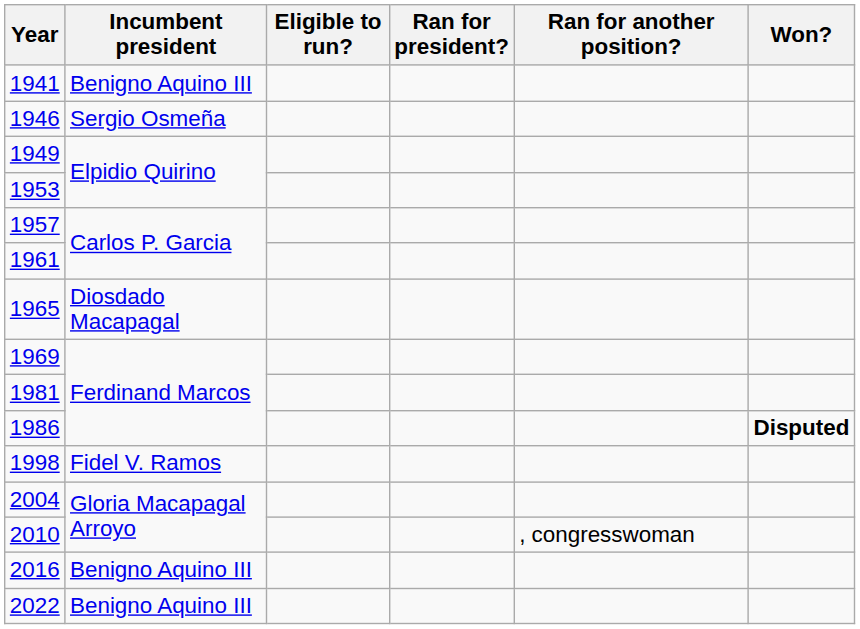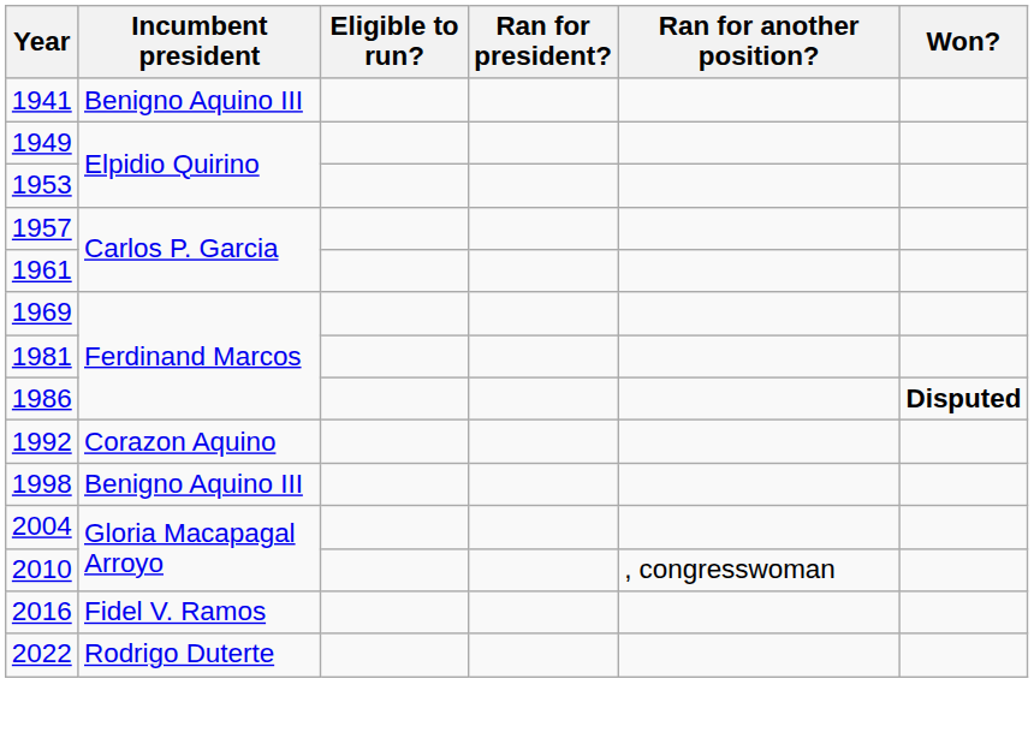- row: 1946 | Sergio Osmeña
- row: 1965 | Diosdado Macapagal
+ row: 1992 | Corazon Aquino
1998 | Incumbent president: Fidel V. Ramos -> Benigno Aquino III
2016 | Incumbent president: Benigno Aquino III -> Fidel V. Ramos
2022 | Incumbent president: Benigno Aquino III -> Rodrigo Duterte
